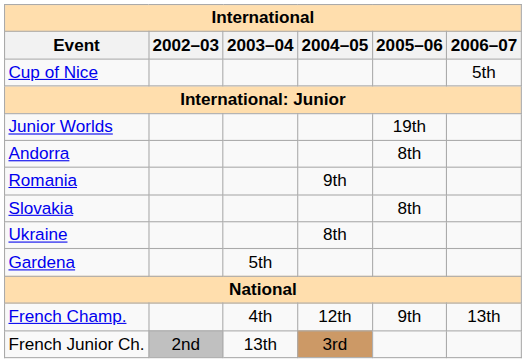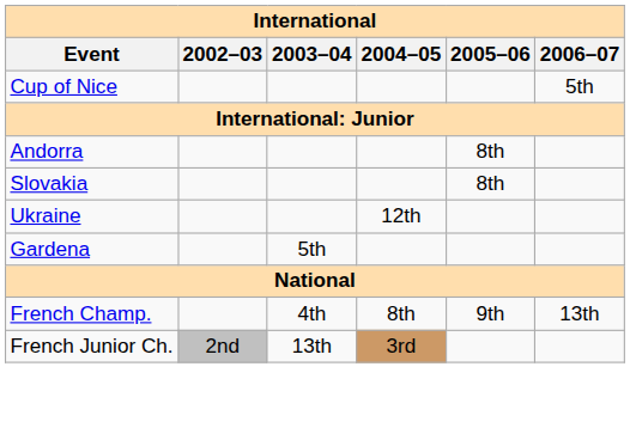- row: Junior Worlds | 19th
- row: Romania | 9th
Ukraine | 2004–05: 8th -> 12th
French Champ. | 2004–05: 12th -> 8th
